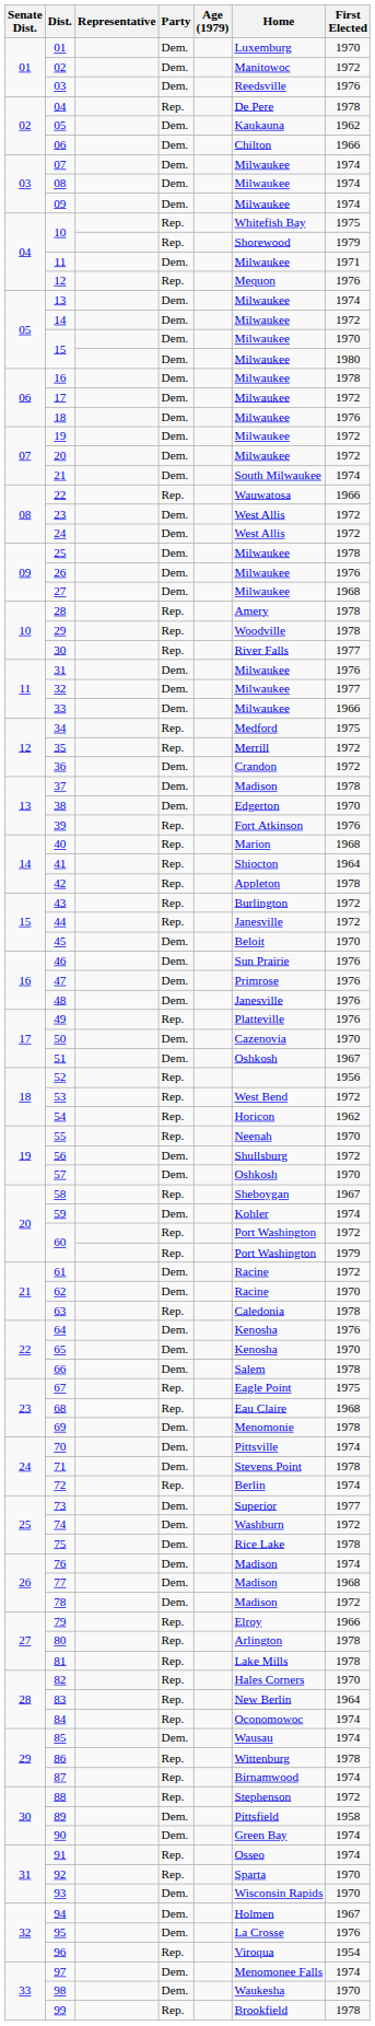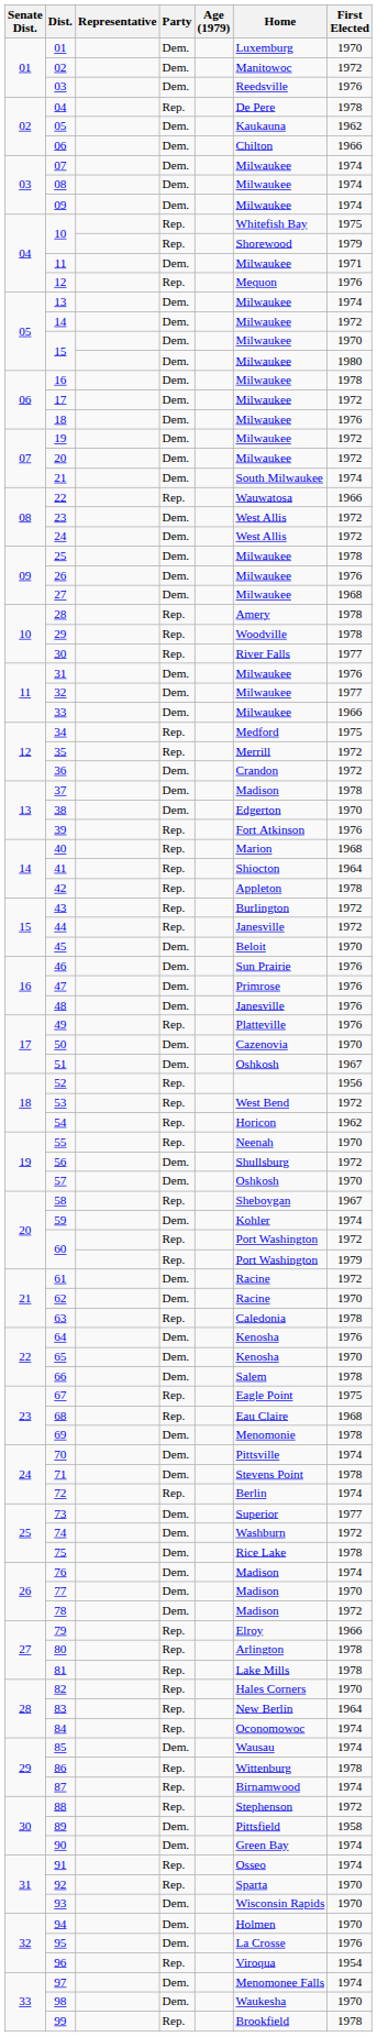77 | First Elected: 1968 -> 1970
94 | First Elected: 1967 -> 1970
